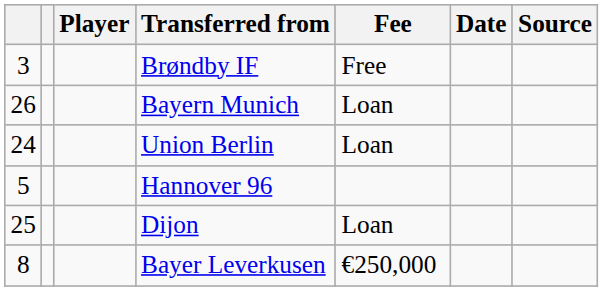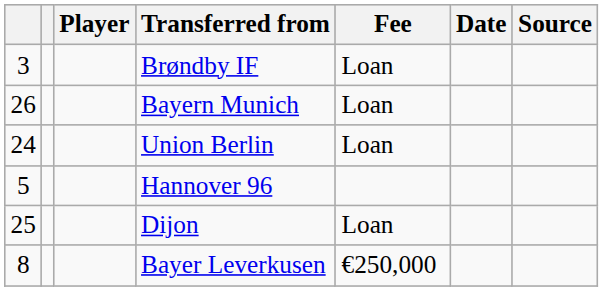Brøndby IF | Fee: Free -> Loan
